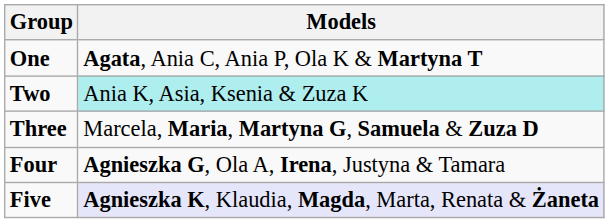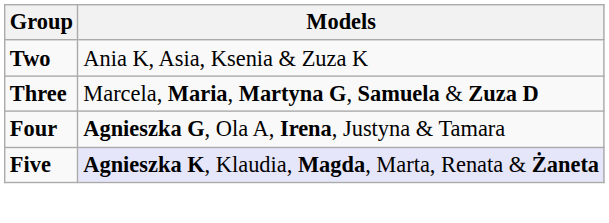- row: One | Agata, Ania C, Ania P, Ola K & Martyna T
Two | Models: paleturquoise background -> no background
